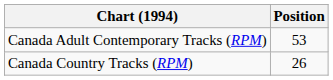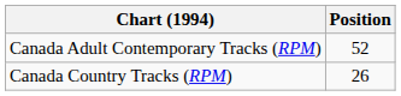Canada Adult Contemporary Tracks (RPM) | Position: 53 -> 52
